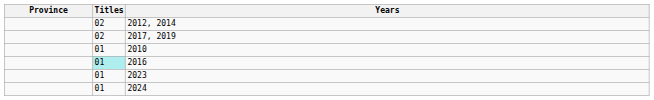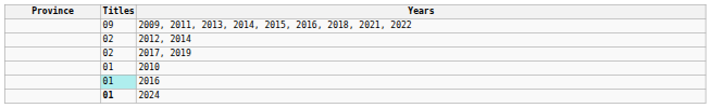+ row: 09 | 2009, 2011, 2013, 2014, 2015, 2016, 2018, 2021, 2022
- row: 01 | 2023
2024 | Titles: normal -> bold
